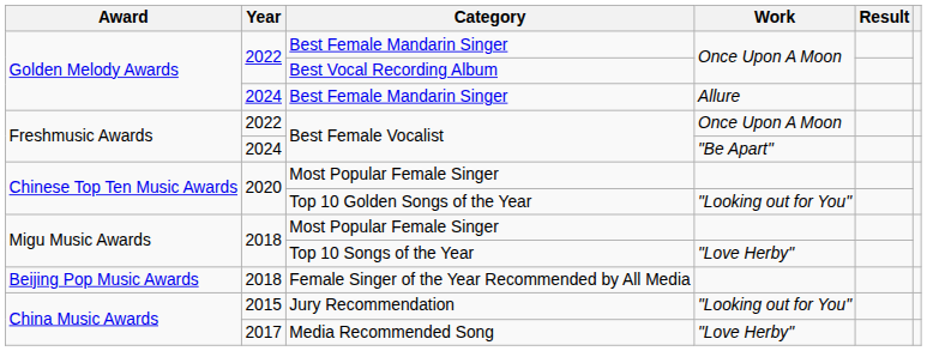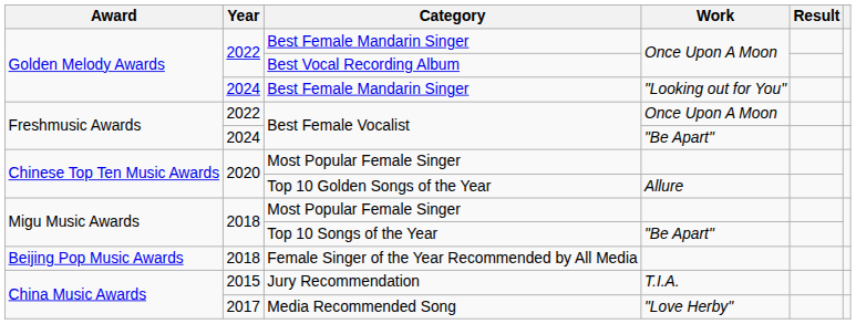2024 / Best Female Mandarin Singer | Work: Allure -> "Looking out for You"
Top 10 Golden Songs of the Year | Work: "Looking out for You" -> Allure
Top 10 Songs of the Year | Work: "Love Herby" -> "Be Apart"
Jury Recommendation | Work: "Looking out for You" -> T.I.A.
